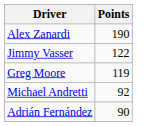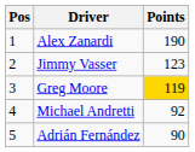+ column: Pos | 1 | 2 | 3 | 4 | 5
Jimmy Vasser | Points: 122 -> 123
Greg Moore | Points: no background -> gold background
